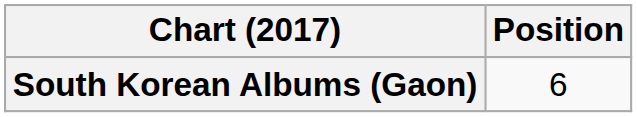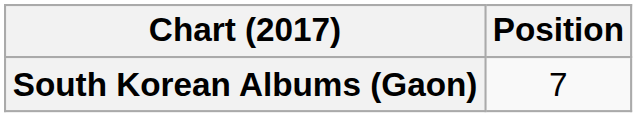South Korean Albums (Gaon) | Position: 6 -> 7
